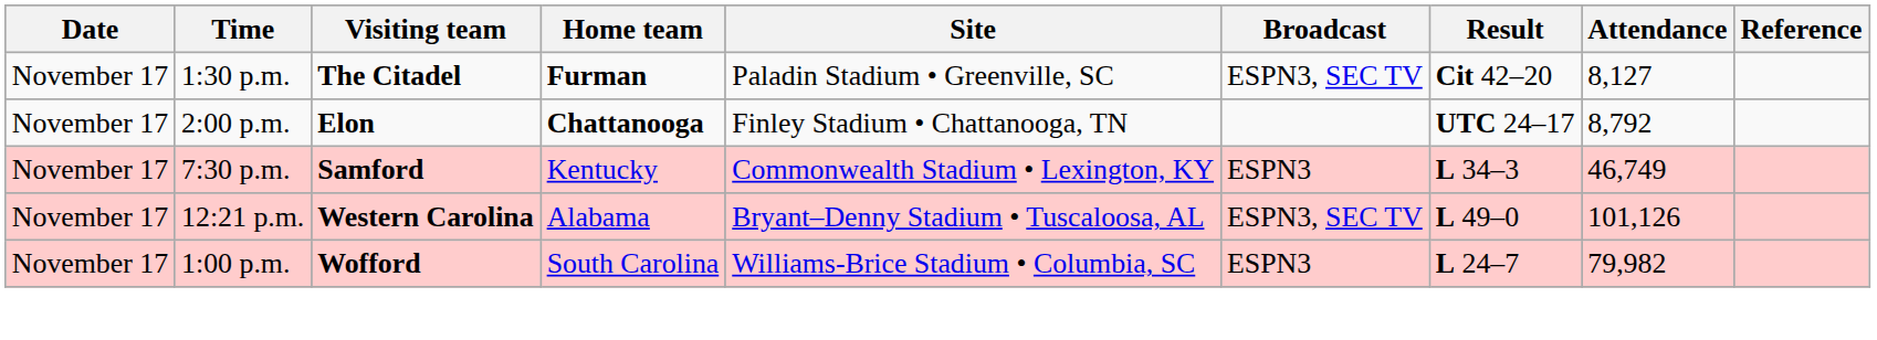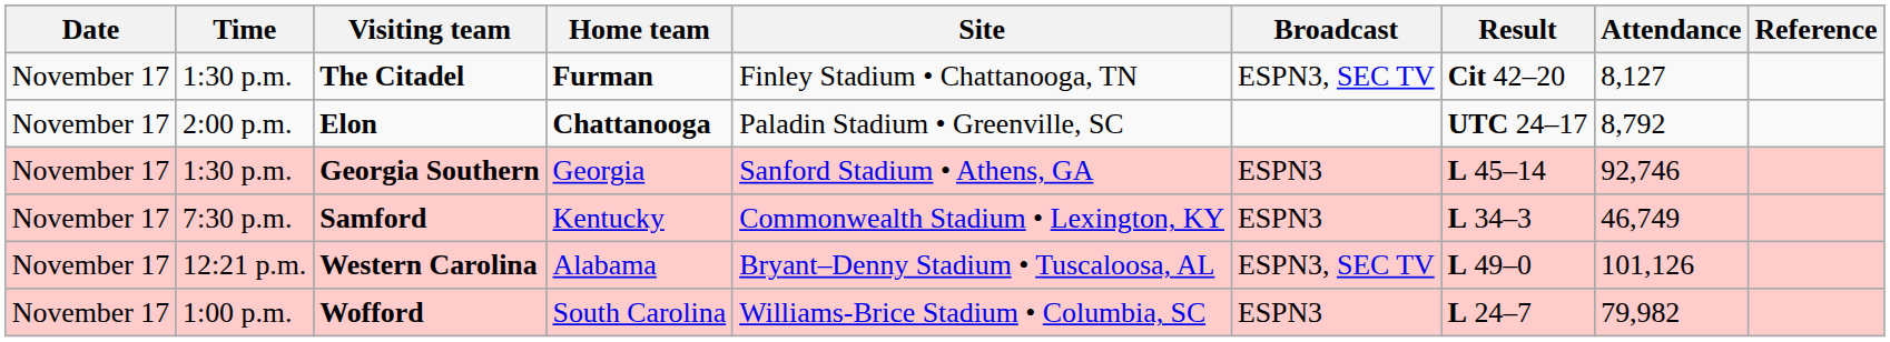The Citadel | Site: Paladin Stadium • Greenville, SC -> Finley Stadium • Chattanooga, TN
Elon | Site: Finley Stadium • Chattanooga, TN -> Paladin Stadium • Greenville, SC
+ row: November 17 | 1:30 p.m. | Georgia Southern | Georgia | Sanford Stadium • Athens, GA | ESPN3 | L 45–14 | 92,746
